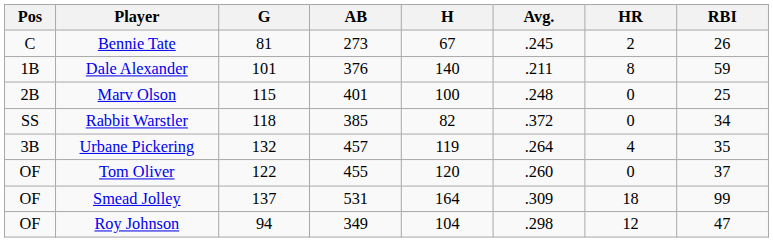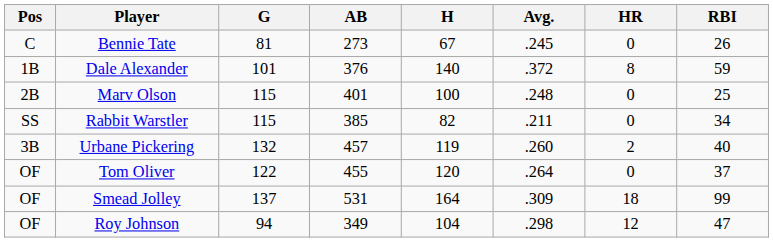Bennie Tate | HR: 2 -> 0
Dale Alexander | Avg.: .211 -> .372
Rabbit Warstler | G: 118 -> 115
Rabbit Warstler | Avg.: .372 -> .211
Urbane Pickering | Avg.: .264 -> .260
Urbane Pickering | HR: 4 -> 2
Urbane Pickering | RBI: 35 -> 40
Tom Oliver | Avg.: .260 -> .264
